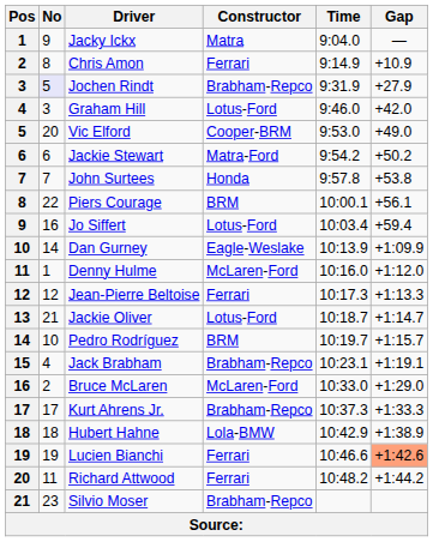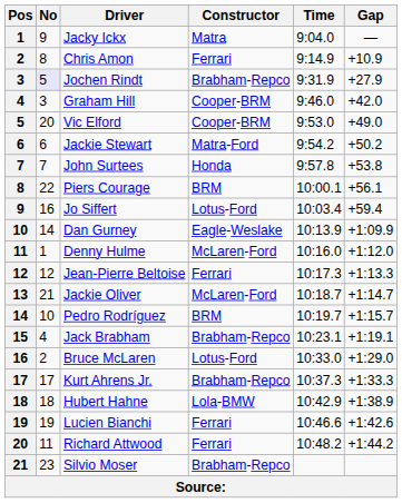Graham Hill | Constructor: Lotus-Ford -> Cooper-BRM
Jackie Oliver | Constructor: Lotus-Ford -> McLaren-Ford
Bruce McLaren | Constructor: McLaren-Ford -> Lotus-Ford
Lucien Bianchi | Gap: lightsalmon background -> no background
